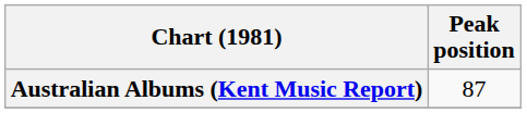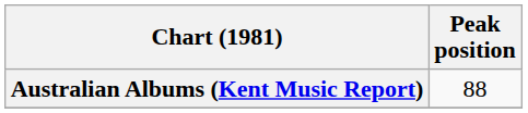Australian Albums (Kent Music Report) | Peak position: 87 -> 88
